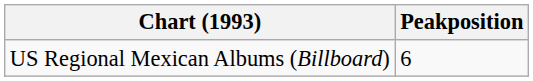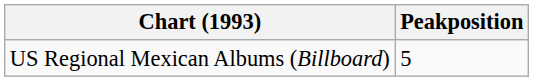US Regional Mexican Albums (Billboard) | Peakposition: 6 -> 5
